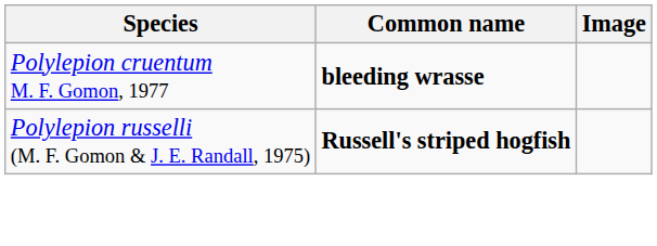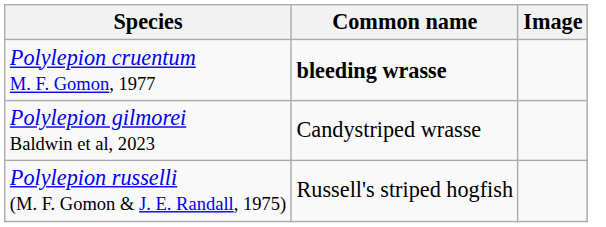+ row: Polylepion gilmorei Baldwin et al, 2023 | Candystriped wrasse
Polylepion russelli (M. F. Gomon & J. E. Randall, 1975) | Common name: bold -> normal
